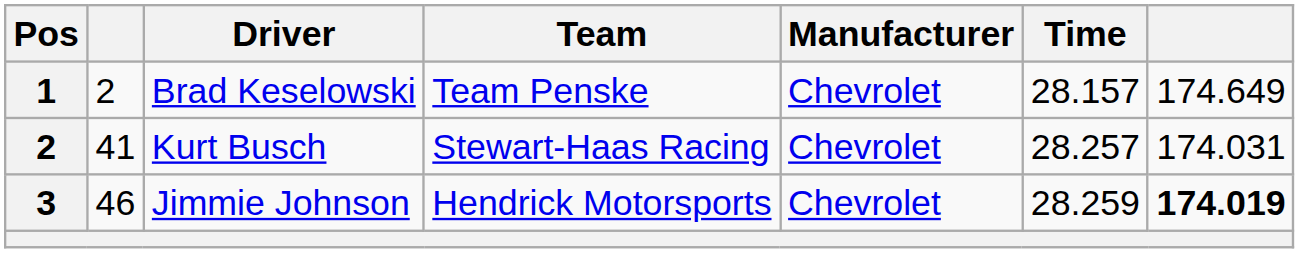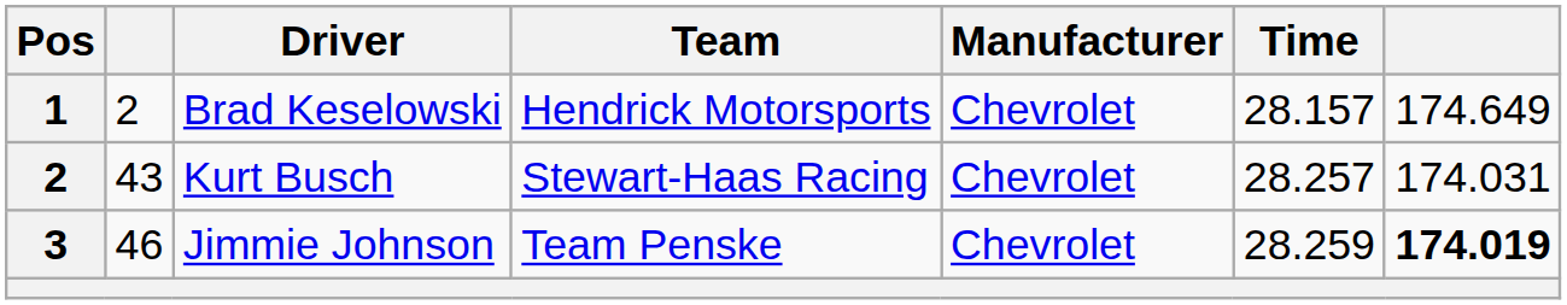Brad Keselowski | Team: Team Penske -> Hendrick Motorsports
Kurt Busch | column 2: 41 -> 43
Jimmie Johnson | Team: Hendrick Motorsports -> Team Penske
